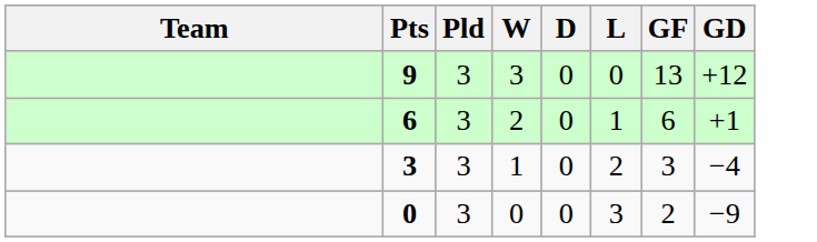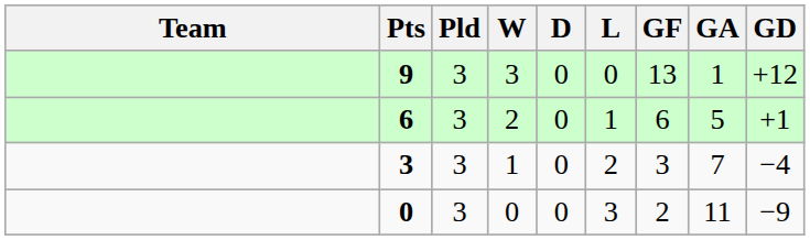+ column: GA | 1 | 5 | 7 | 11
